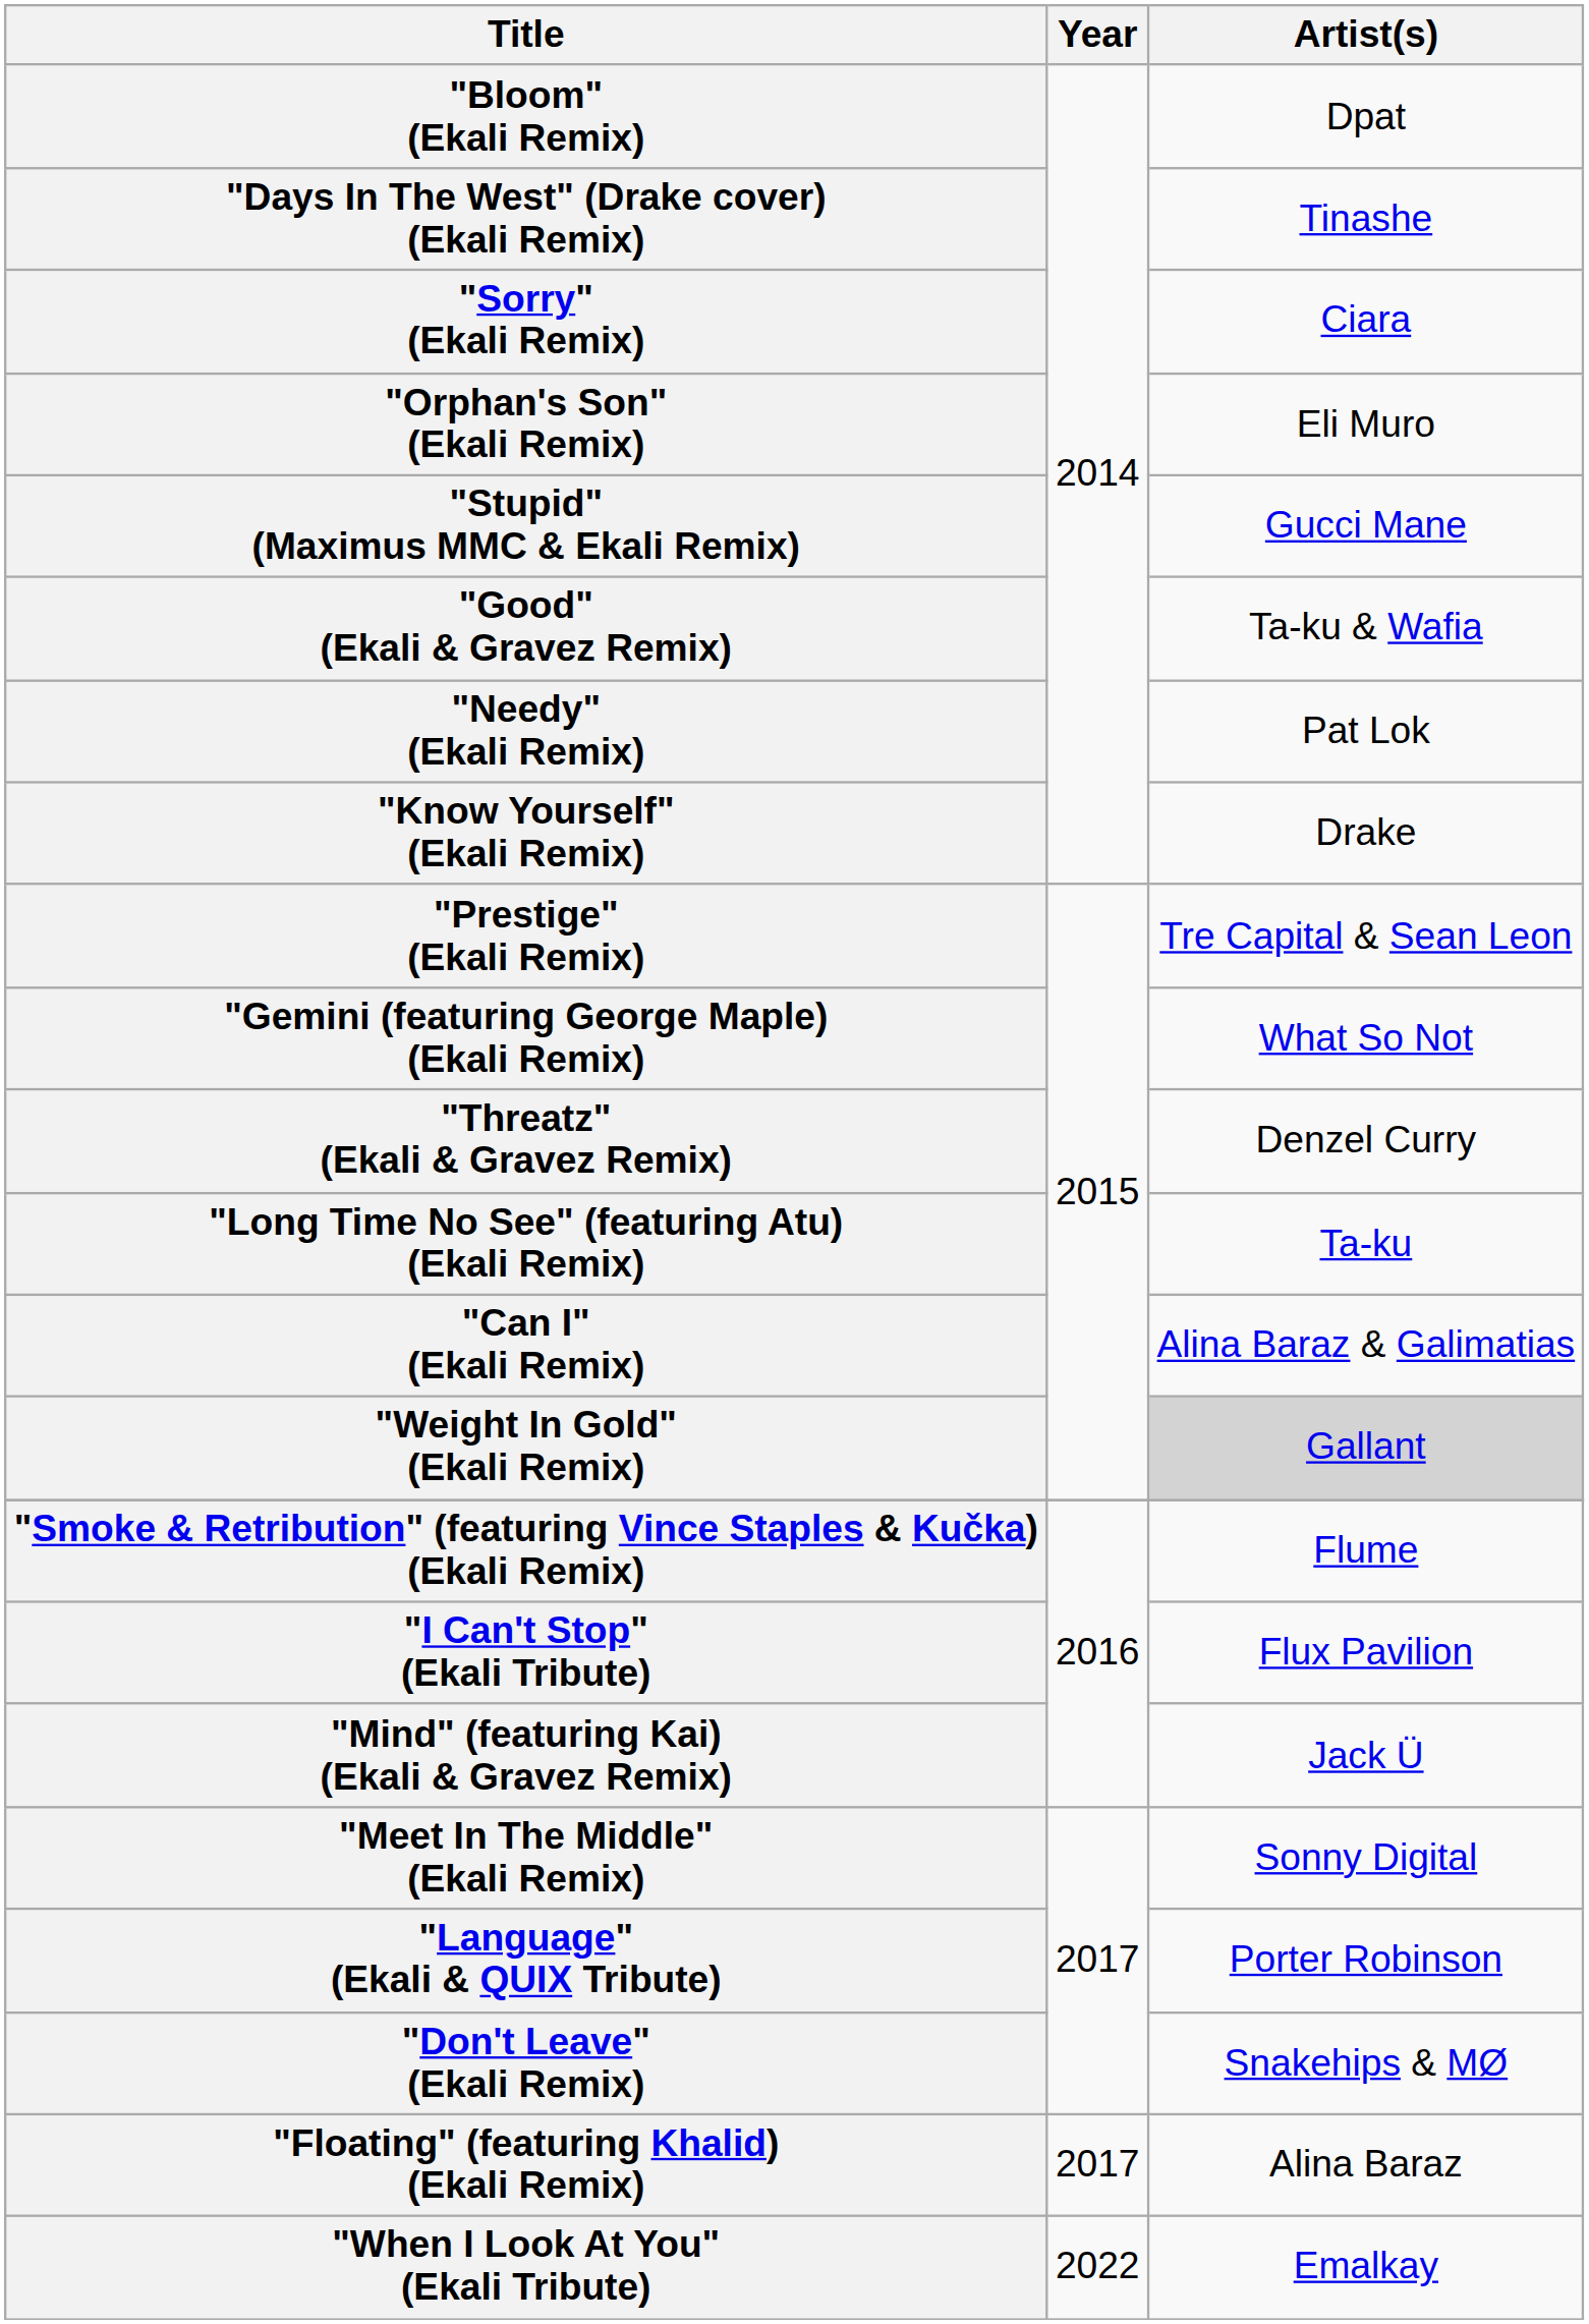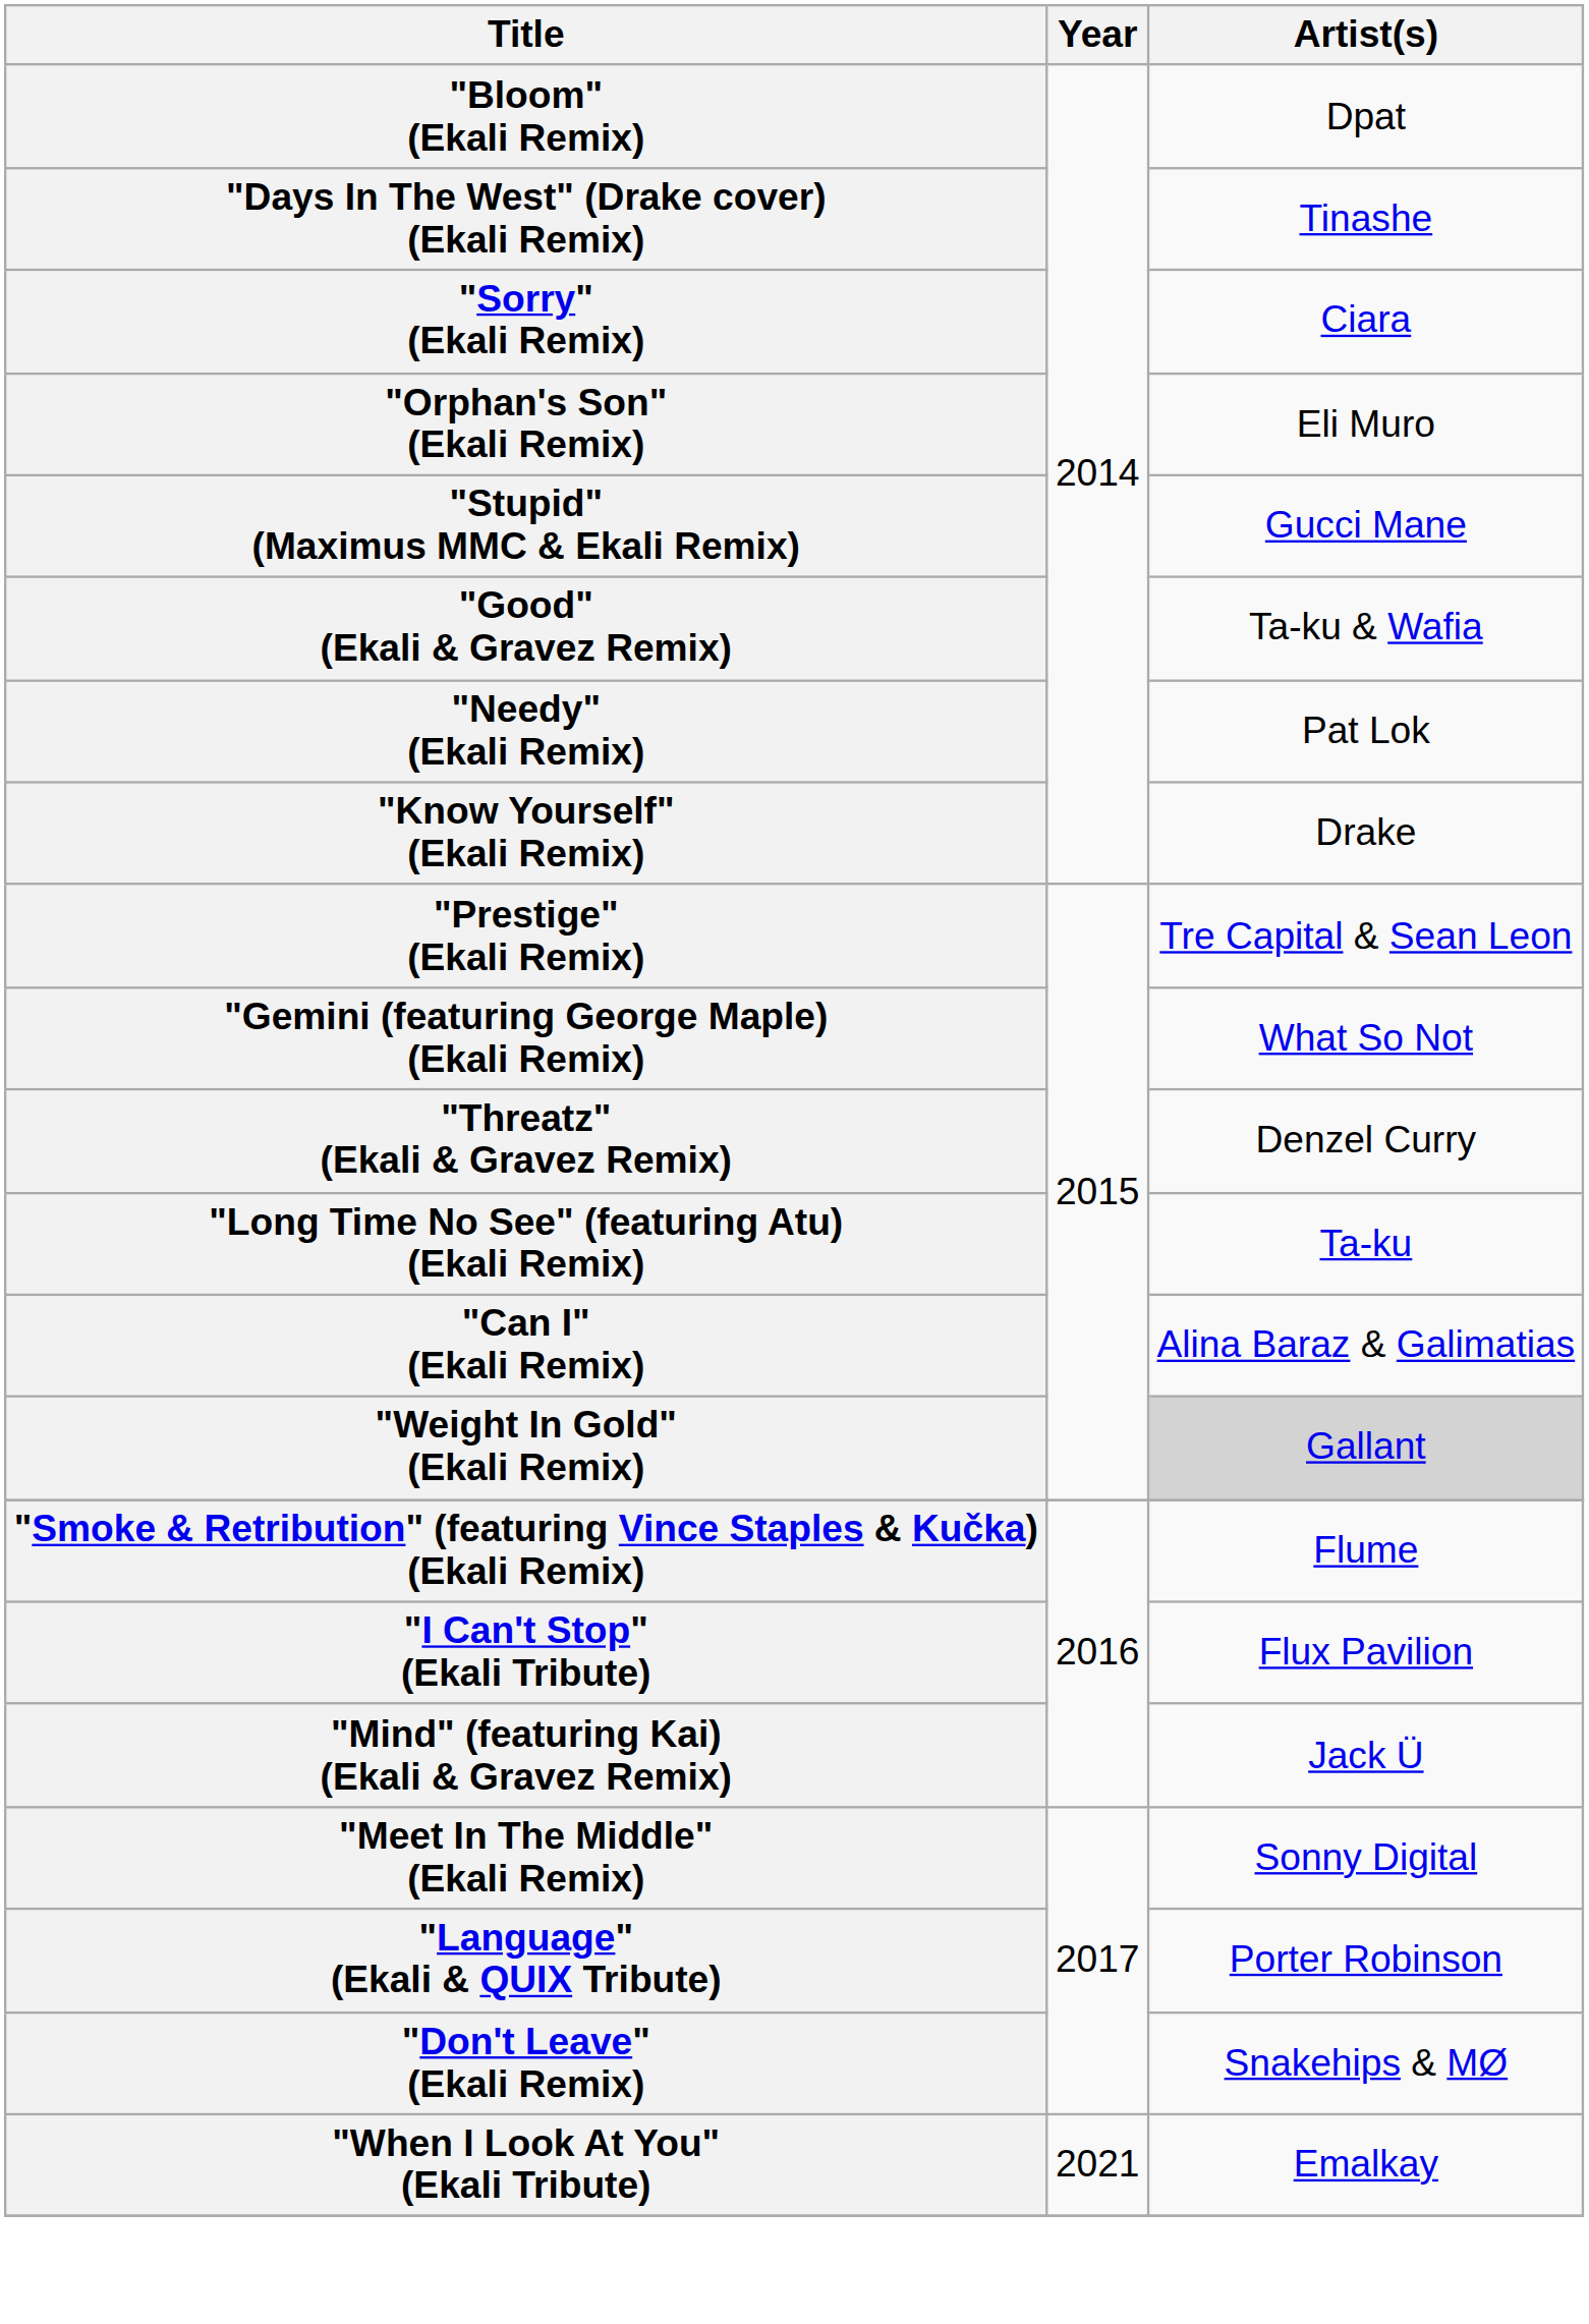- row: "Floating" (featuring Khalid) (Ekali Remix) | 2017 | Alina Baraz
"When I Look At You" (Ekali Tribute) | Year: 2022 -> 2021
